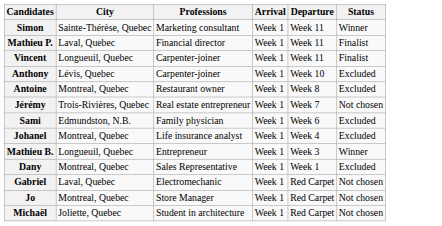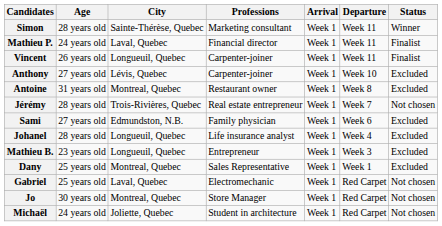+ column: Age | 28 years old | 24 years old | 26 years old | 27 years old | 31 years old | 28 years old | 27 years old | 28 years old | 23 years old | 25 years old | 25 years old | 30 years old | 24 years old
Johanel | City: Montreal, Quebec -> Longueuil, Quebec
Mathieu B. | Status: Winner -> Excluded
